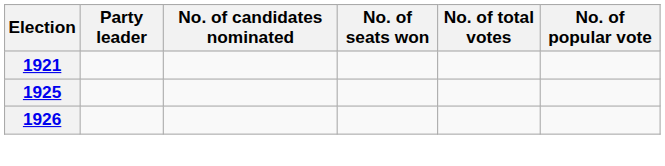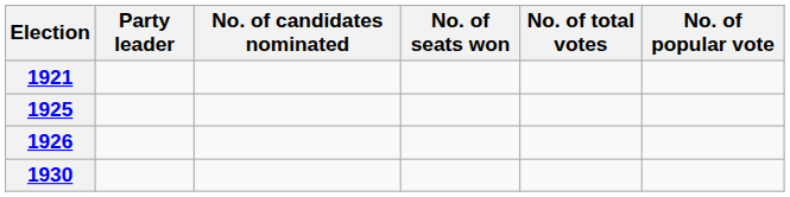+ row: 1930
